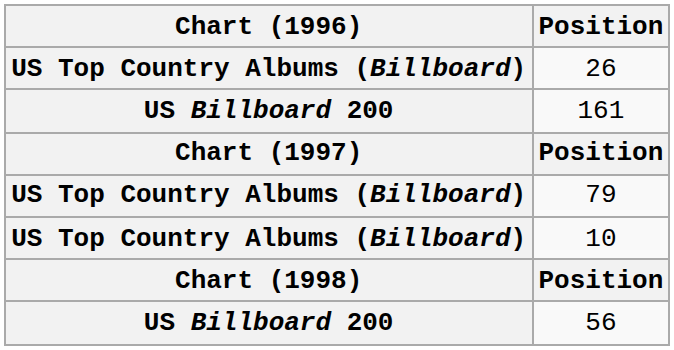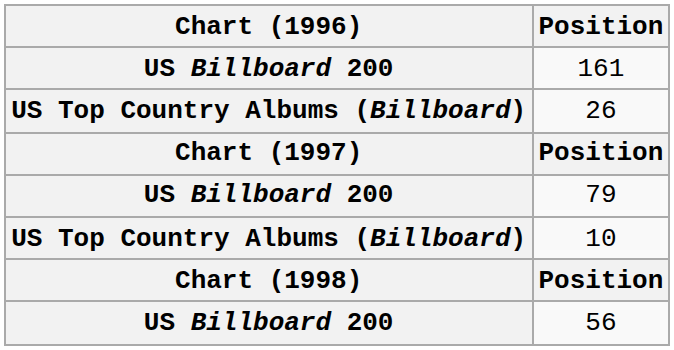rows swapped: 161 <-> 26
79 | Chart (1996): US Top Country Albums (Billboard) -> US Billboard 200
